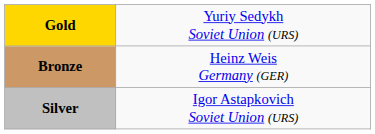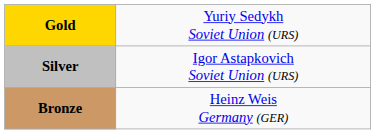rows swapped: Silver <-> Bronze
